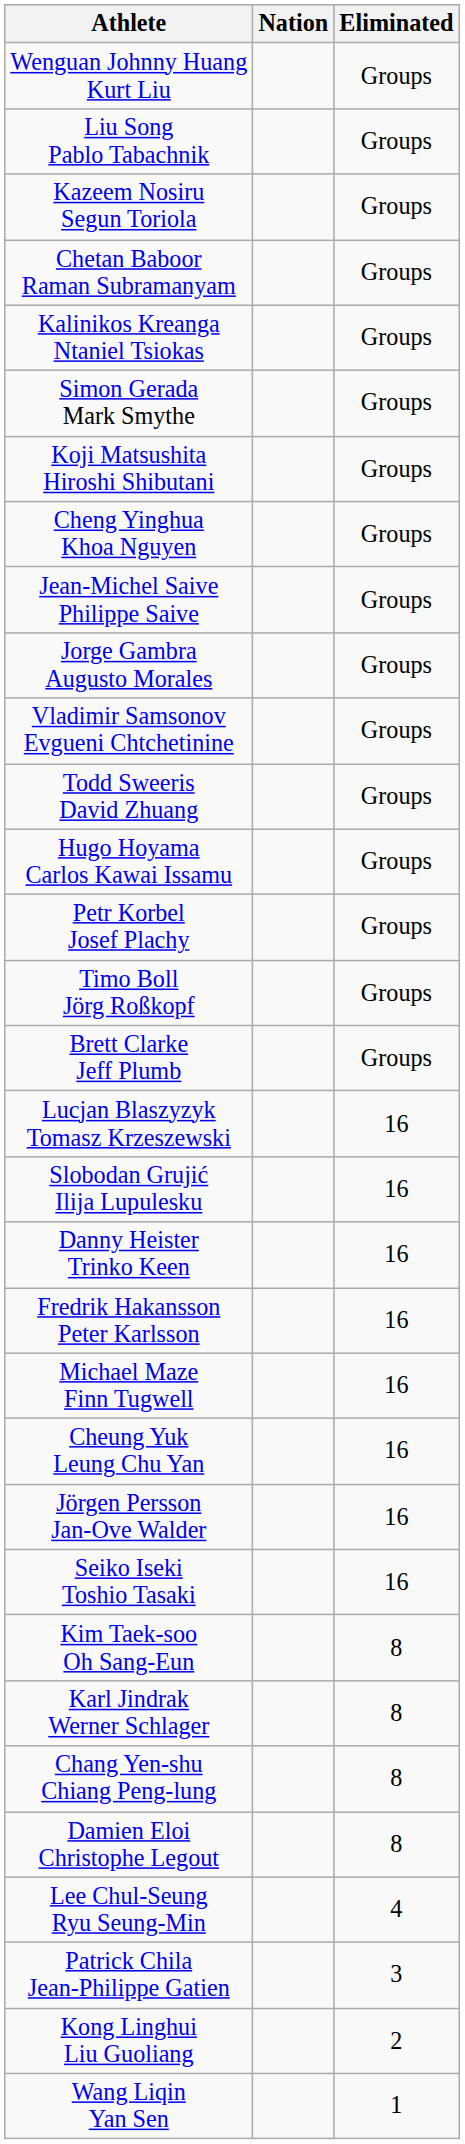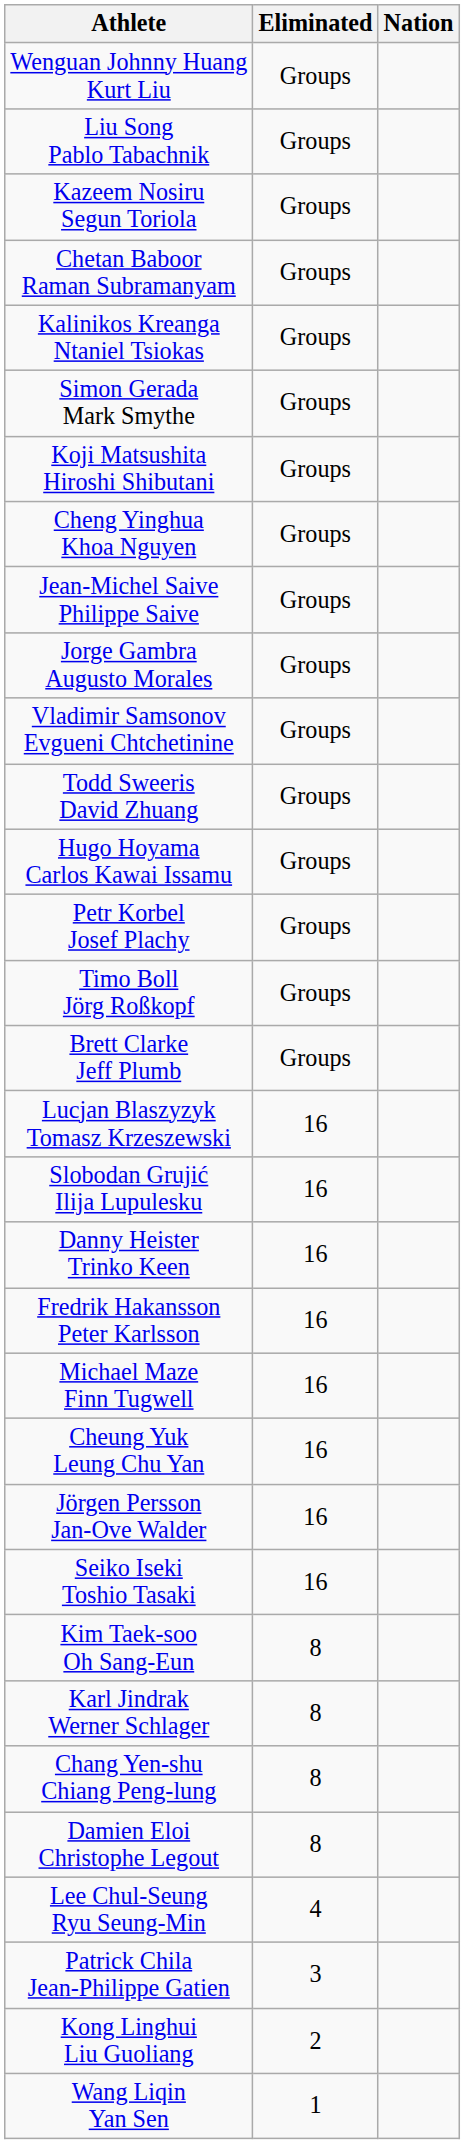columns swapped: Nation <-> Eliminated
